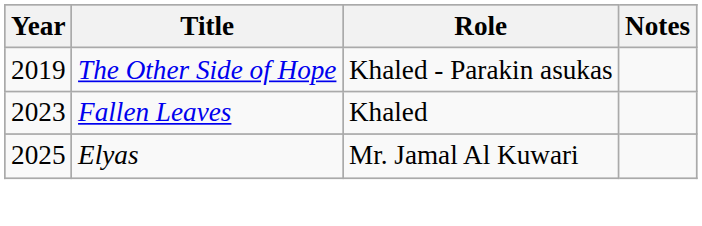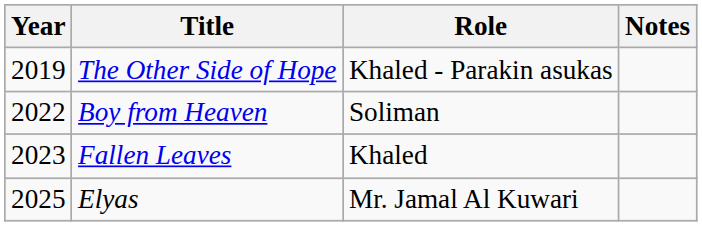+ row: 2022 | Boy from Heaven | Soliman
